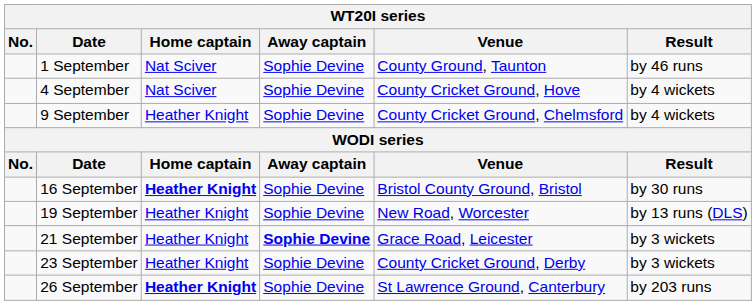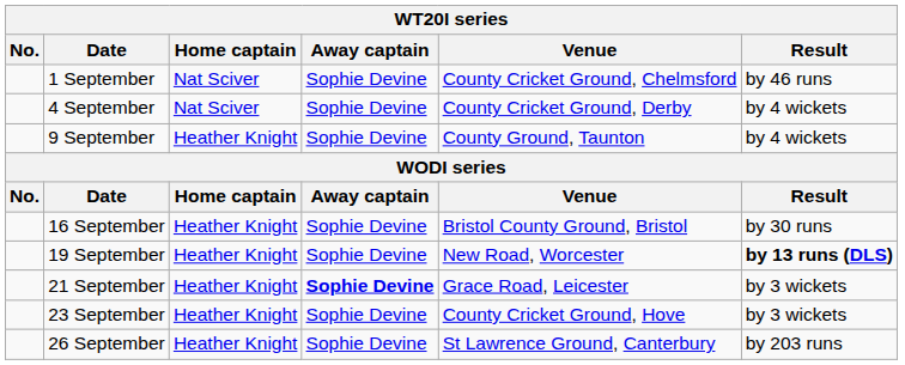1 September | Venue: County Ground, Taunton -> County Cricket Ground, Chelmsford
4 September | Venue: County Cricket Ground, Hove -> County Cricket Ground, Derby
9 September | Venue: County Cricket Ground, Chelmsford -> County Ground, Taunton
16 September | Home captain: bold -> normal
19 September | Result: normal -> bold
23 September | Venue: County Cricket Ground, Derby -> County Cricket Ground, Hove
26 September | Home captain: bold -> normal
